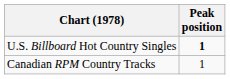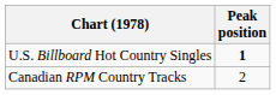Canadian RPM Country Tracks | Peak position: 1 -> 2
